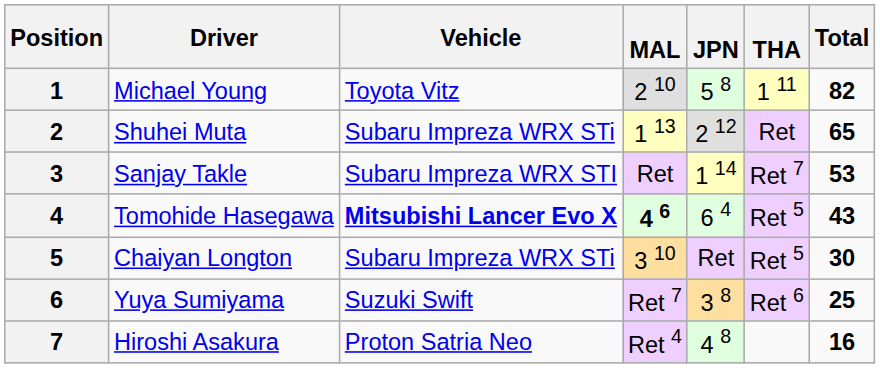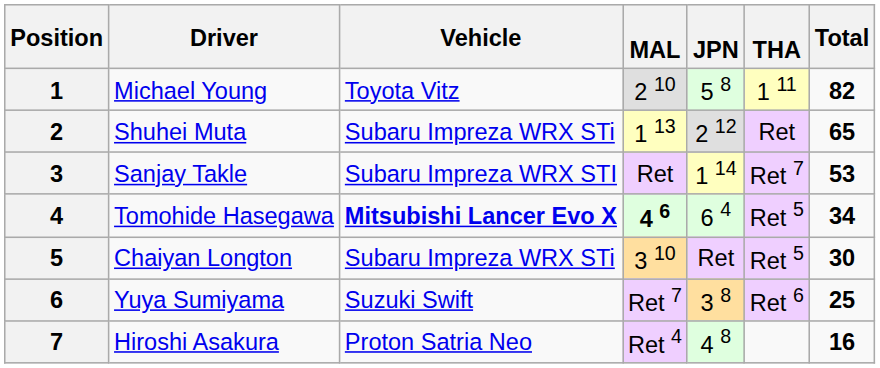4 | Total: 43 -> 34
